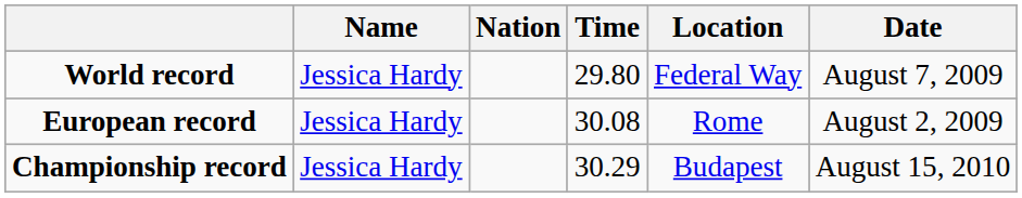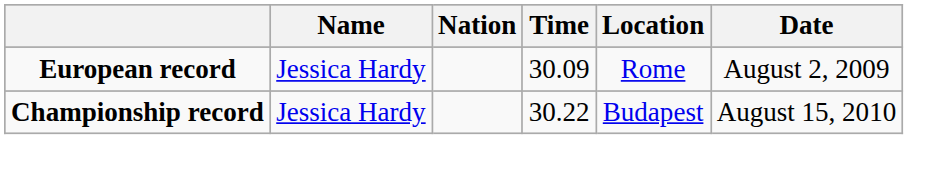- row: World record | Jessica Hardy | 29.80 | Federal Way | August 7, 2009
European record | Time: 30.08 -> 30.09
Championship record | Time: 30.29 -> 30.22
